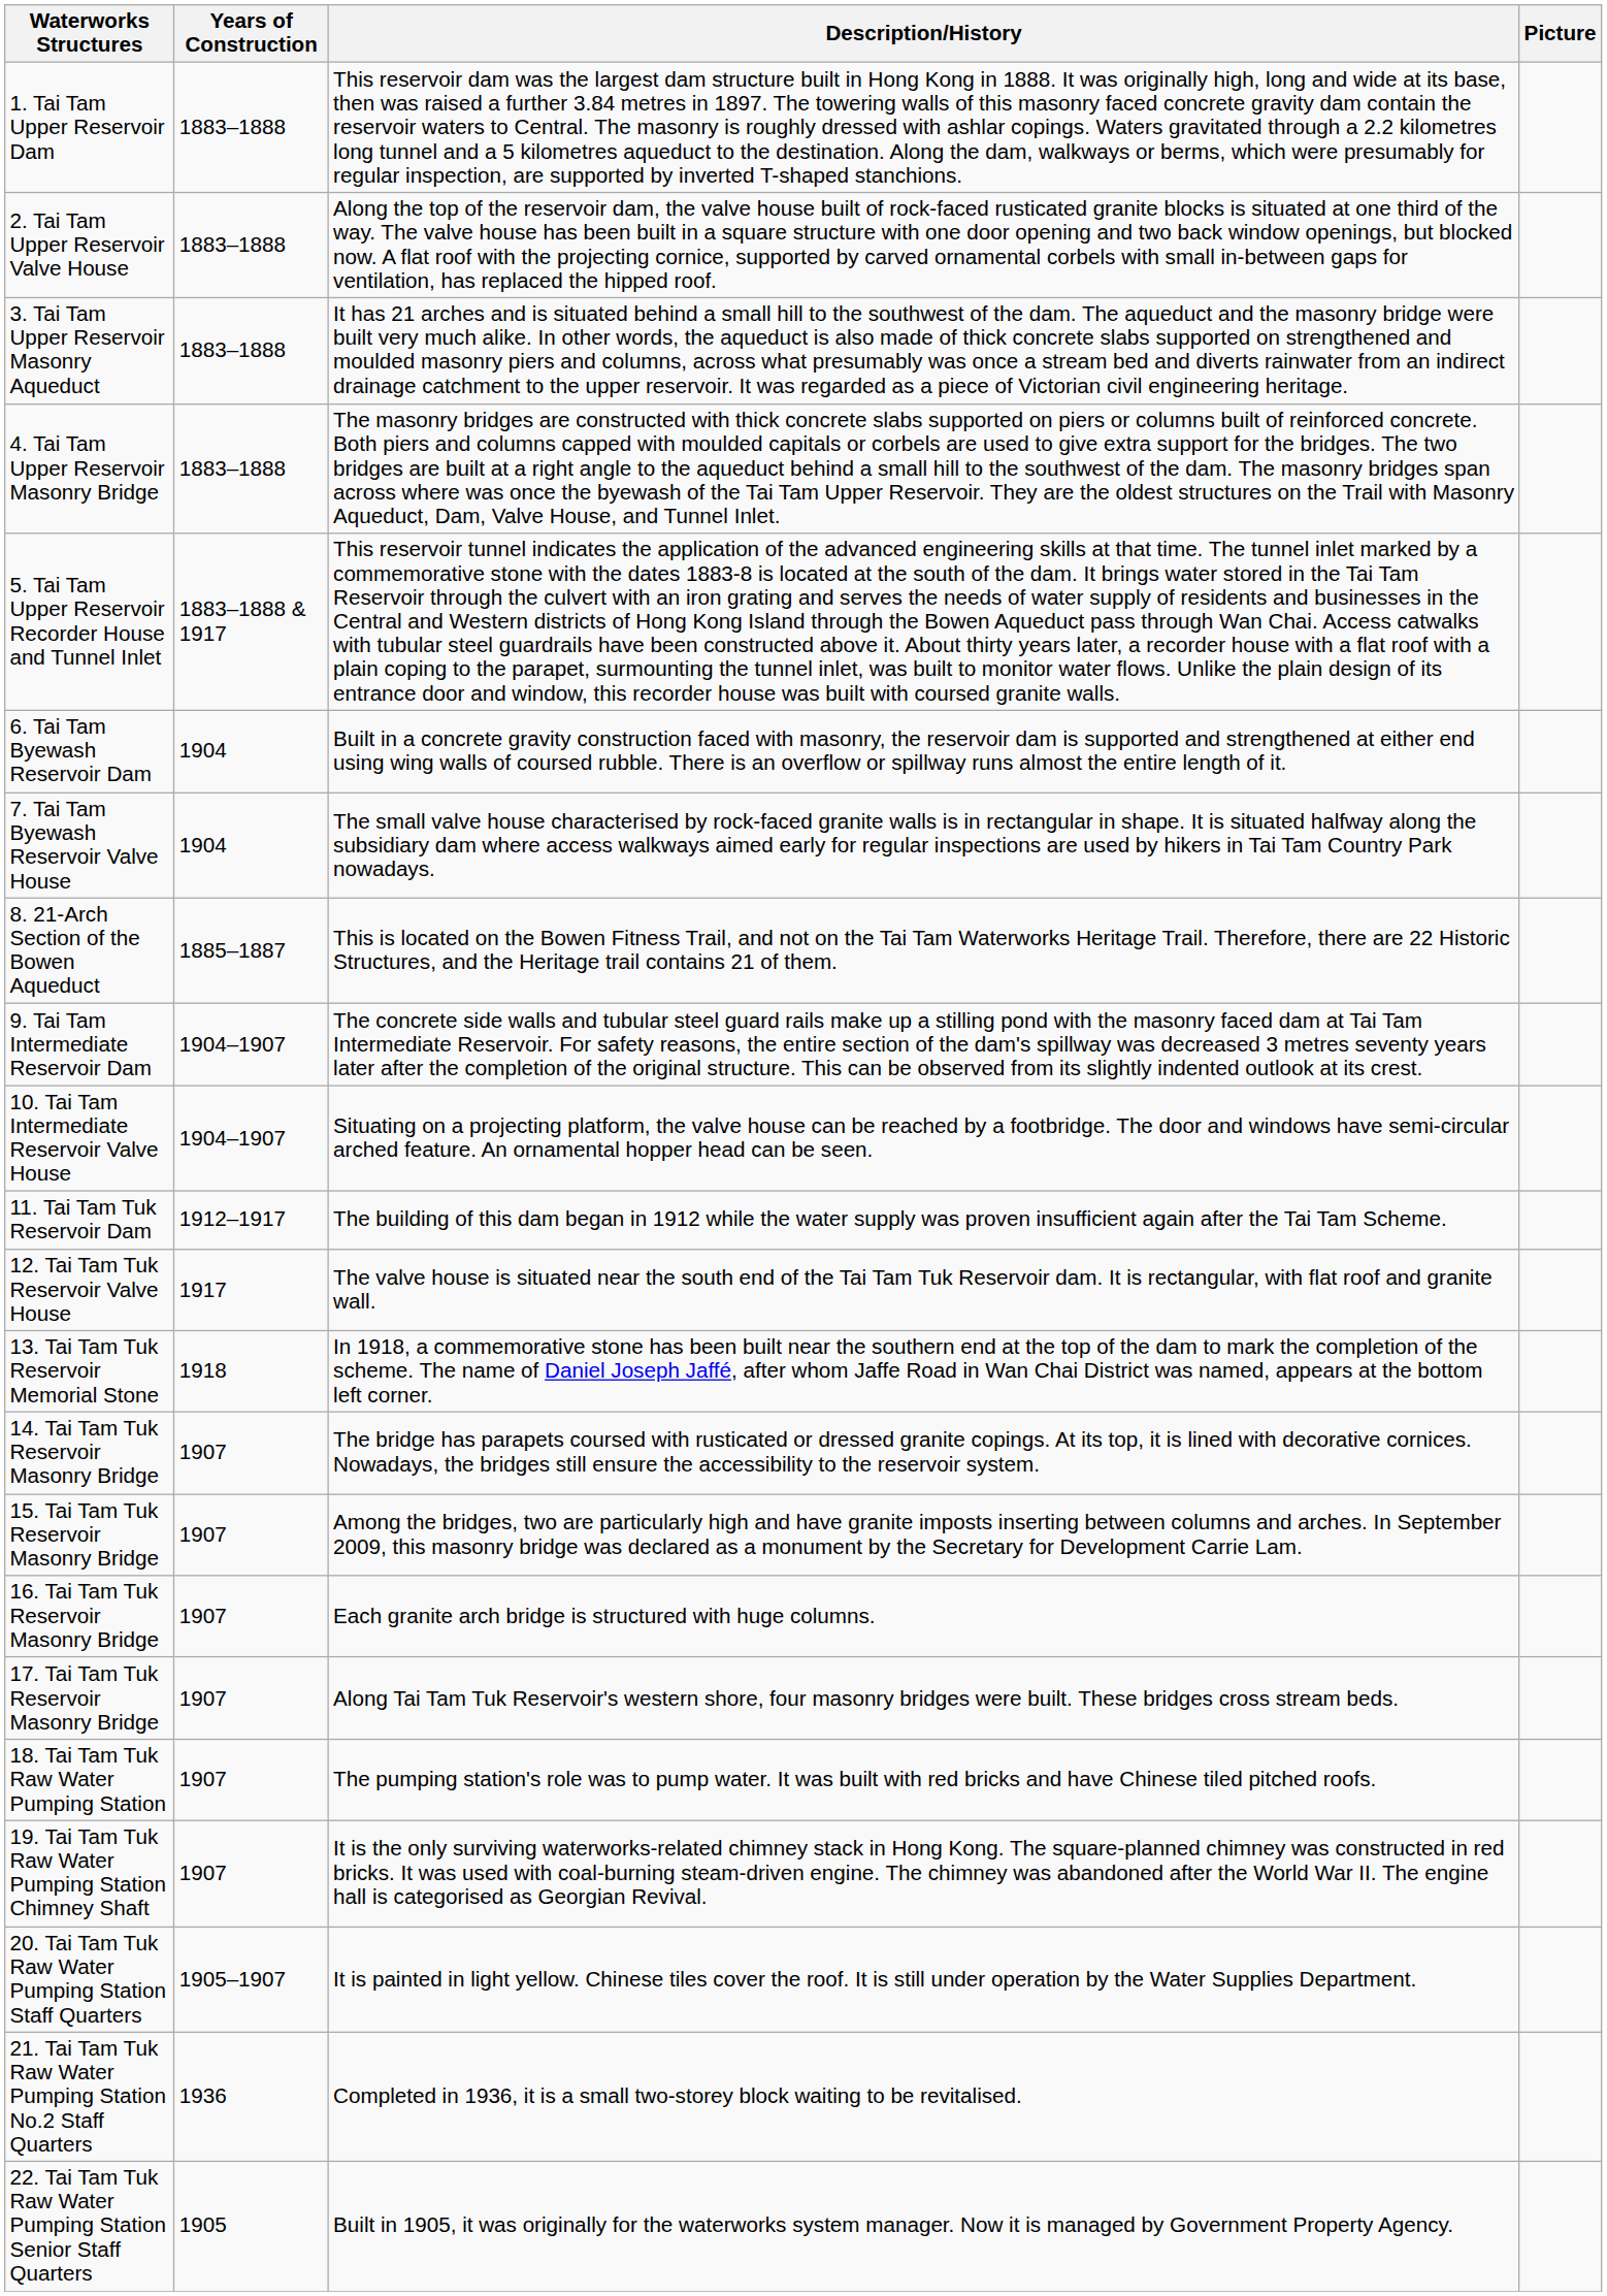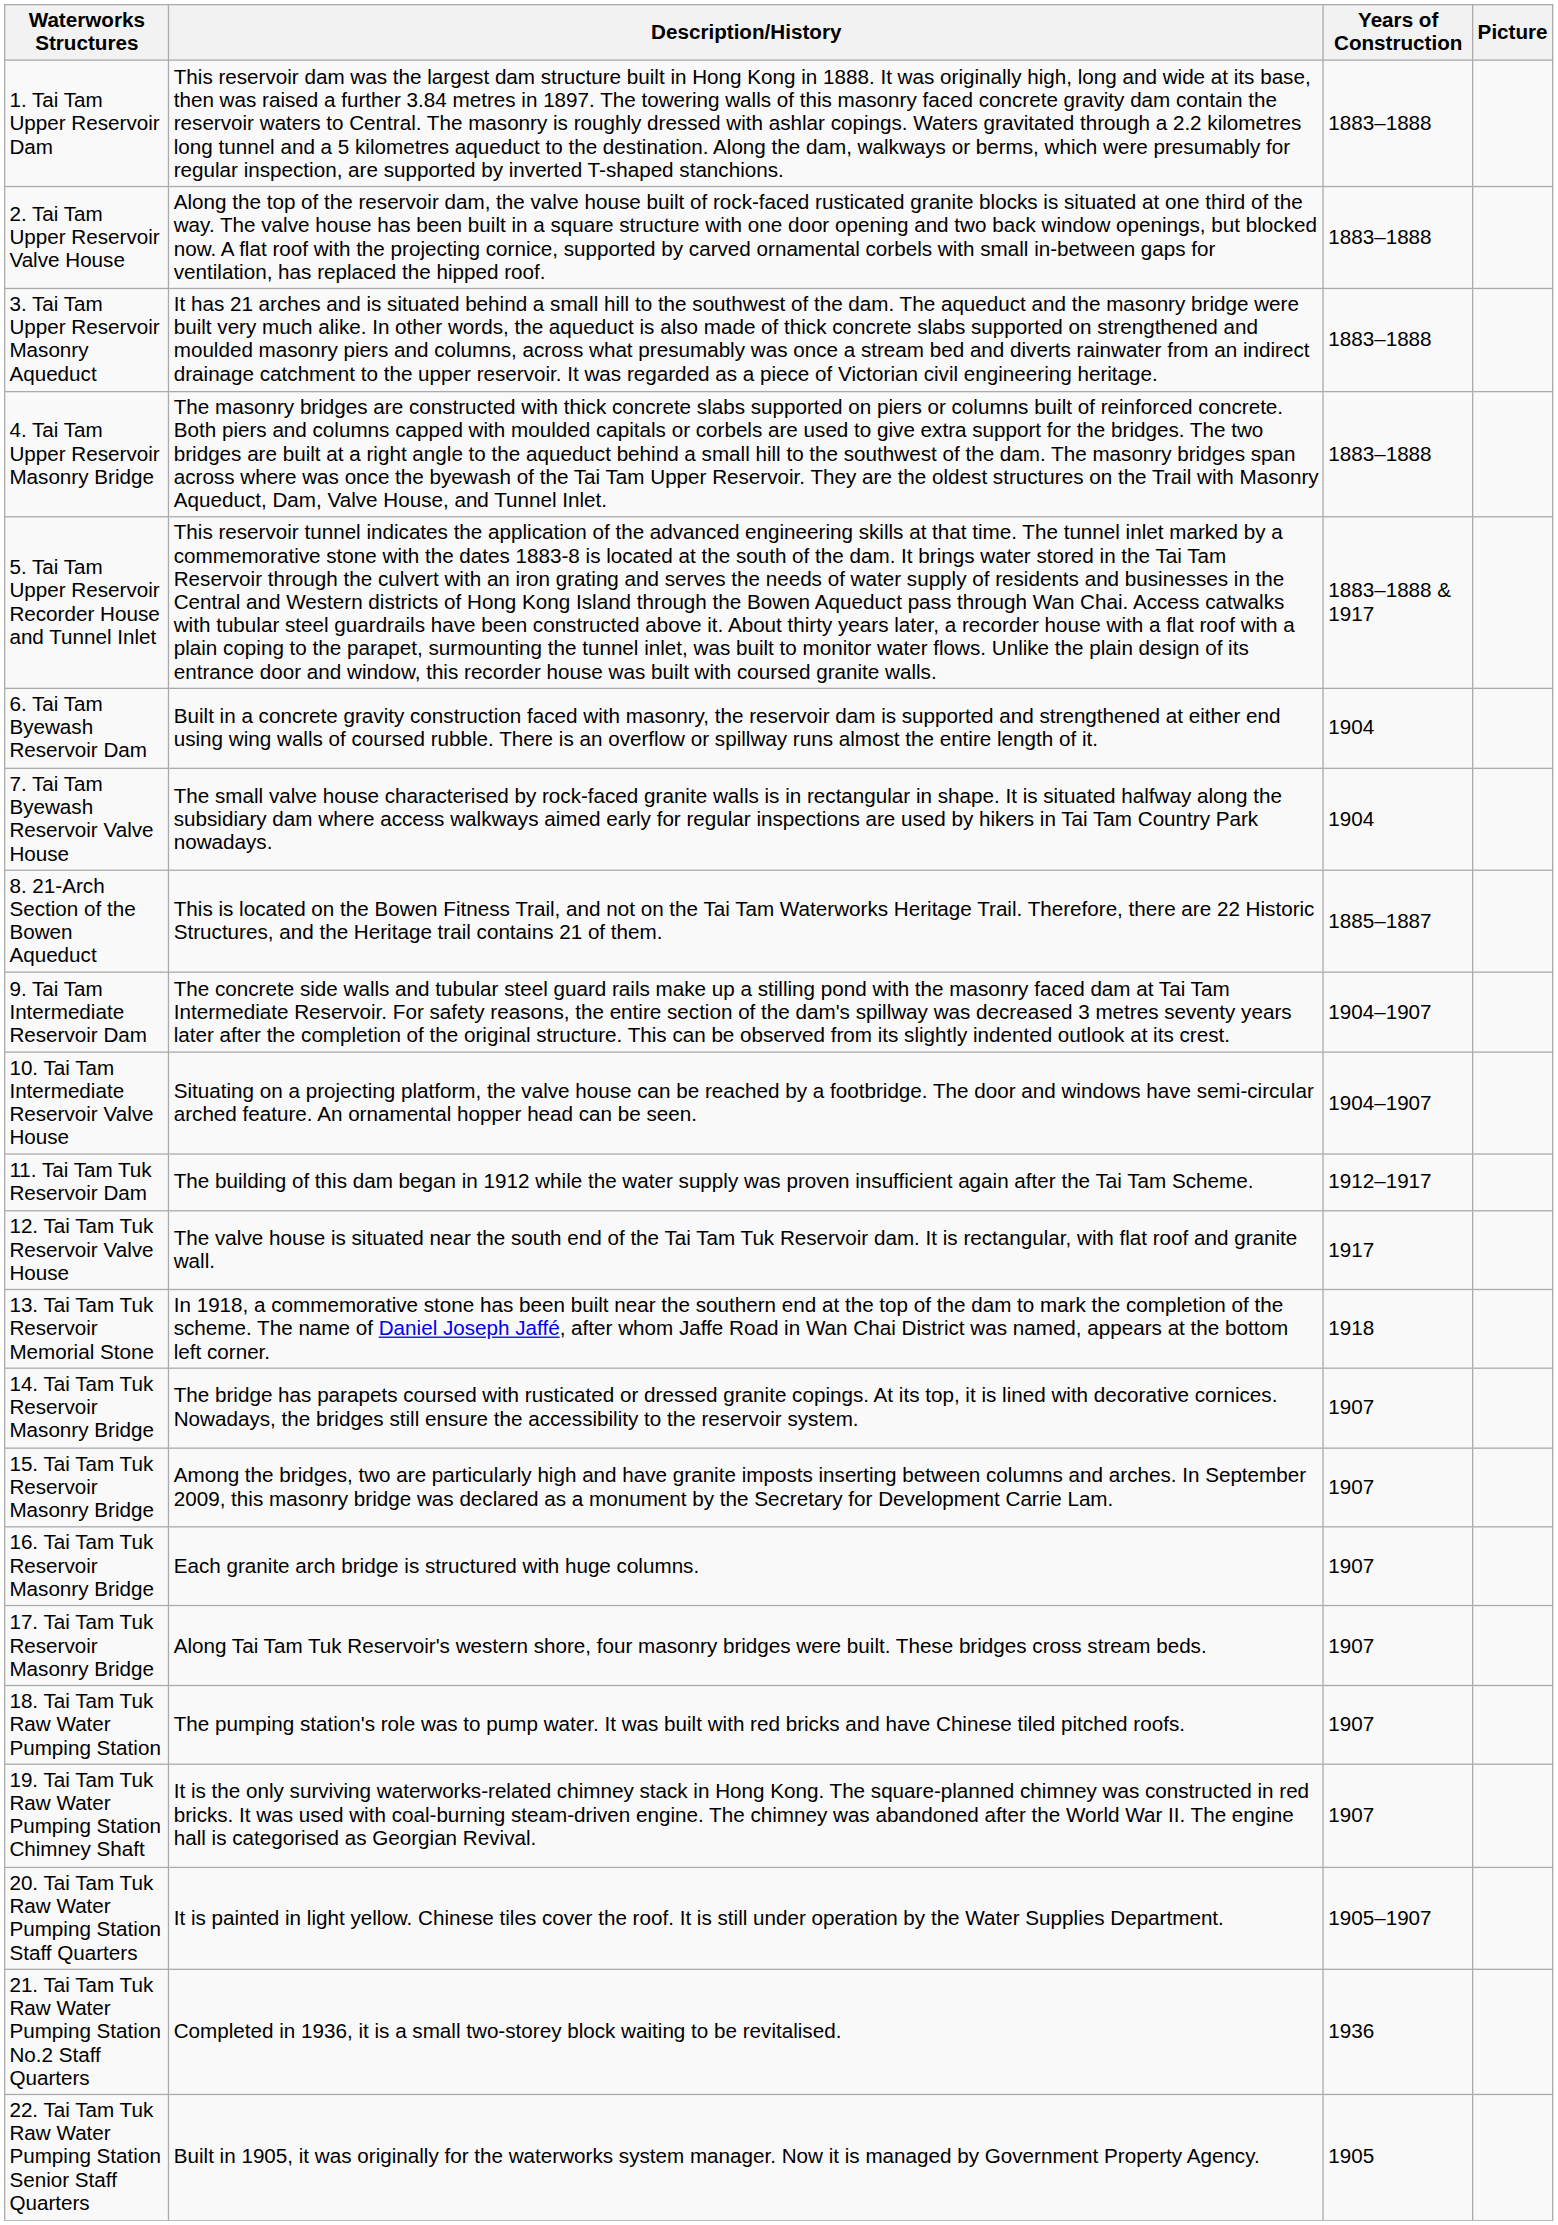columns swapped: Years of Construction <-> Description/History
